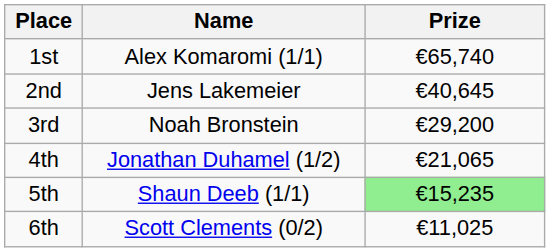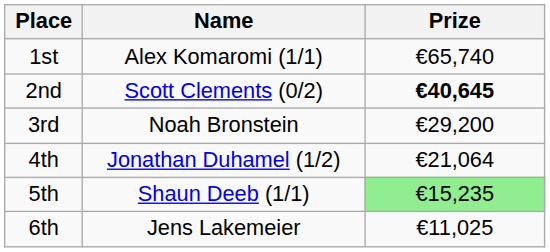2nd | Name: Jens Lakemeier -> Scott Clements (0/2)
2nd | Prize: normal -> bold
4th | Prize: €21,065 -> €21,064
6th | Name: Scott Clements (0/2) -> Jens Lakemeier
